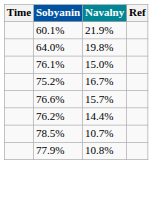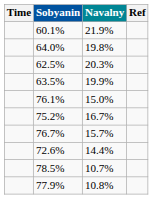+ row: 62.5% | 20.3%
+ row: 63.5% | 19.9%
15.7% | Sobyanin: 76.6% -> 76.7%
14.4% | Sobyanin: 76.2% -> 72.6%
